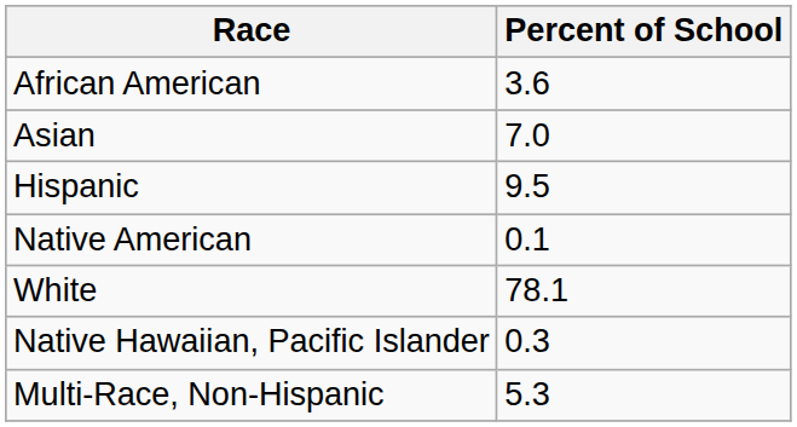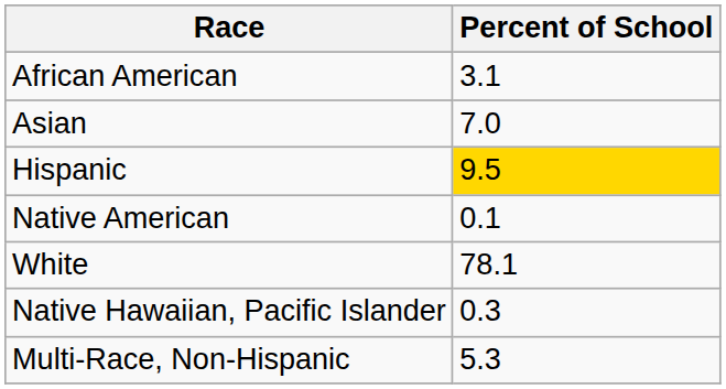African American | Percent of School: 3.6 -> 3.1
Hispanic | Percent of School: no background -> gold background
